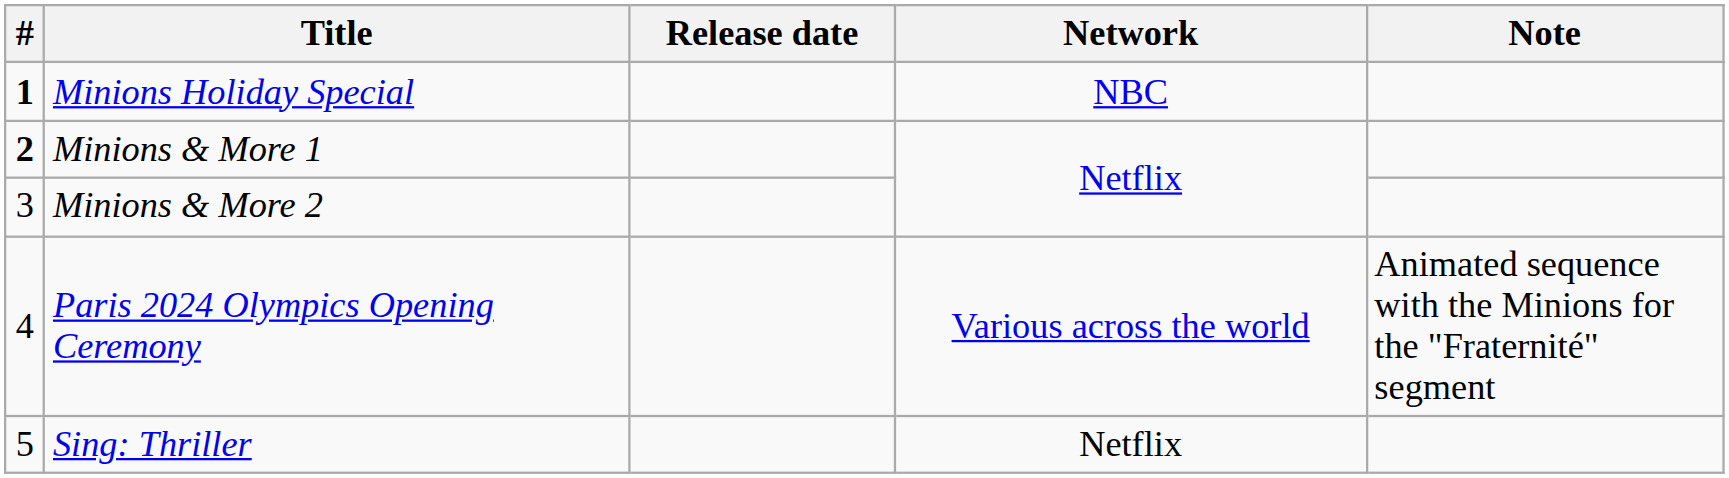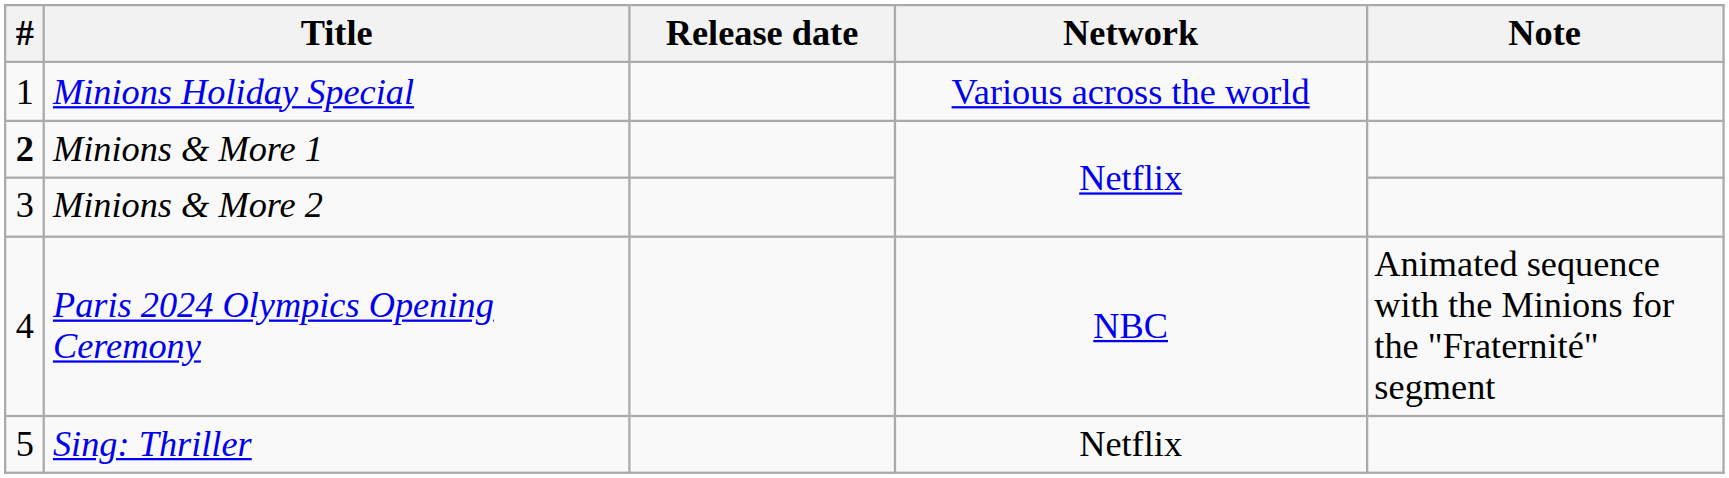Minions Holiday Special | #: bold -> normal
Minions Holiday Special | Network: NBC -> Various across the world
Paris 2024 Olympics Opening Ceremony | Network: Various across the world -> NBC
